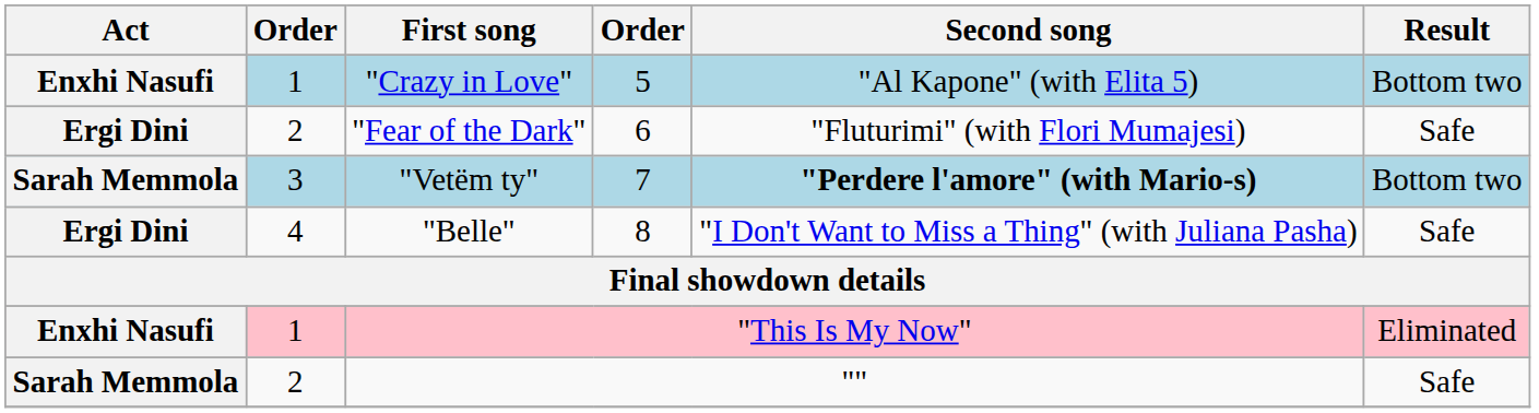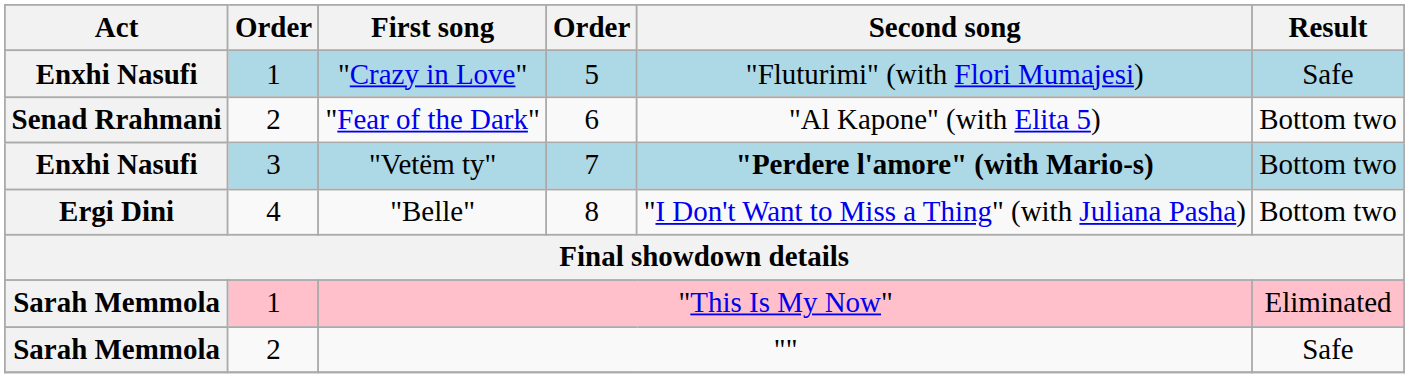"Crazy in Love" | Second song: "Al Kapone" (with Elita 5) -> "Fluturimi" (with Flori Mumajesi)
"Crazy in Love" | Result: Bottom two -> Safe
"Fear of the Dark" | Act: Ergi Dini -> Senad Rrahmani
"Fear of the Dark" | Second song: "Fluturimi" (with Flori Mumajesi) -> "Al Kapone" (with Elita 5)
"Fear of the Dark" | Result: Safe -> Bottom two
"Vetëm ty" | Act: Sarah Memmola -> Enxhi Nasufi
"Belle" | Result: Safe -> Bottom two
"This Is My Now" | Act: Enxhi Nasufi -> Sarah Memmola
